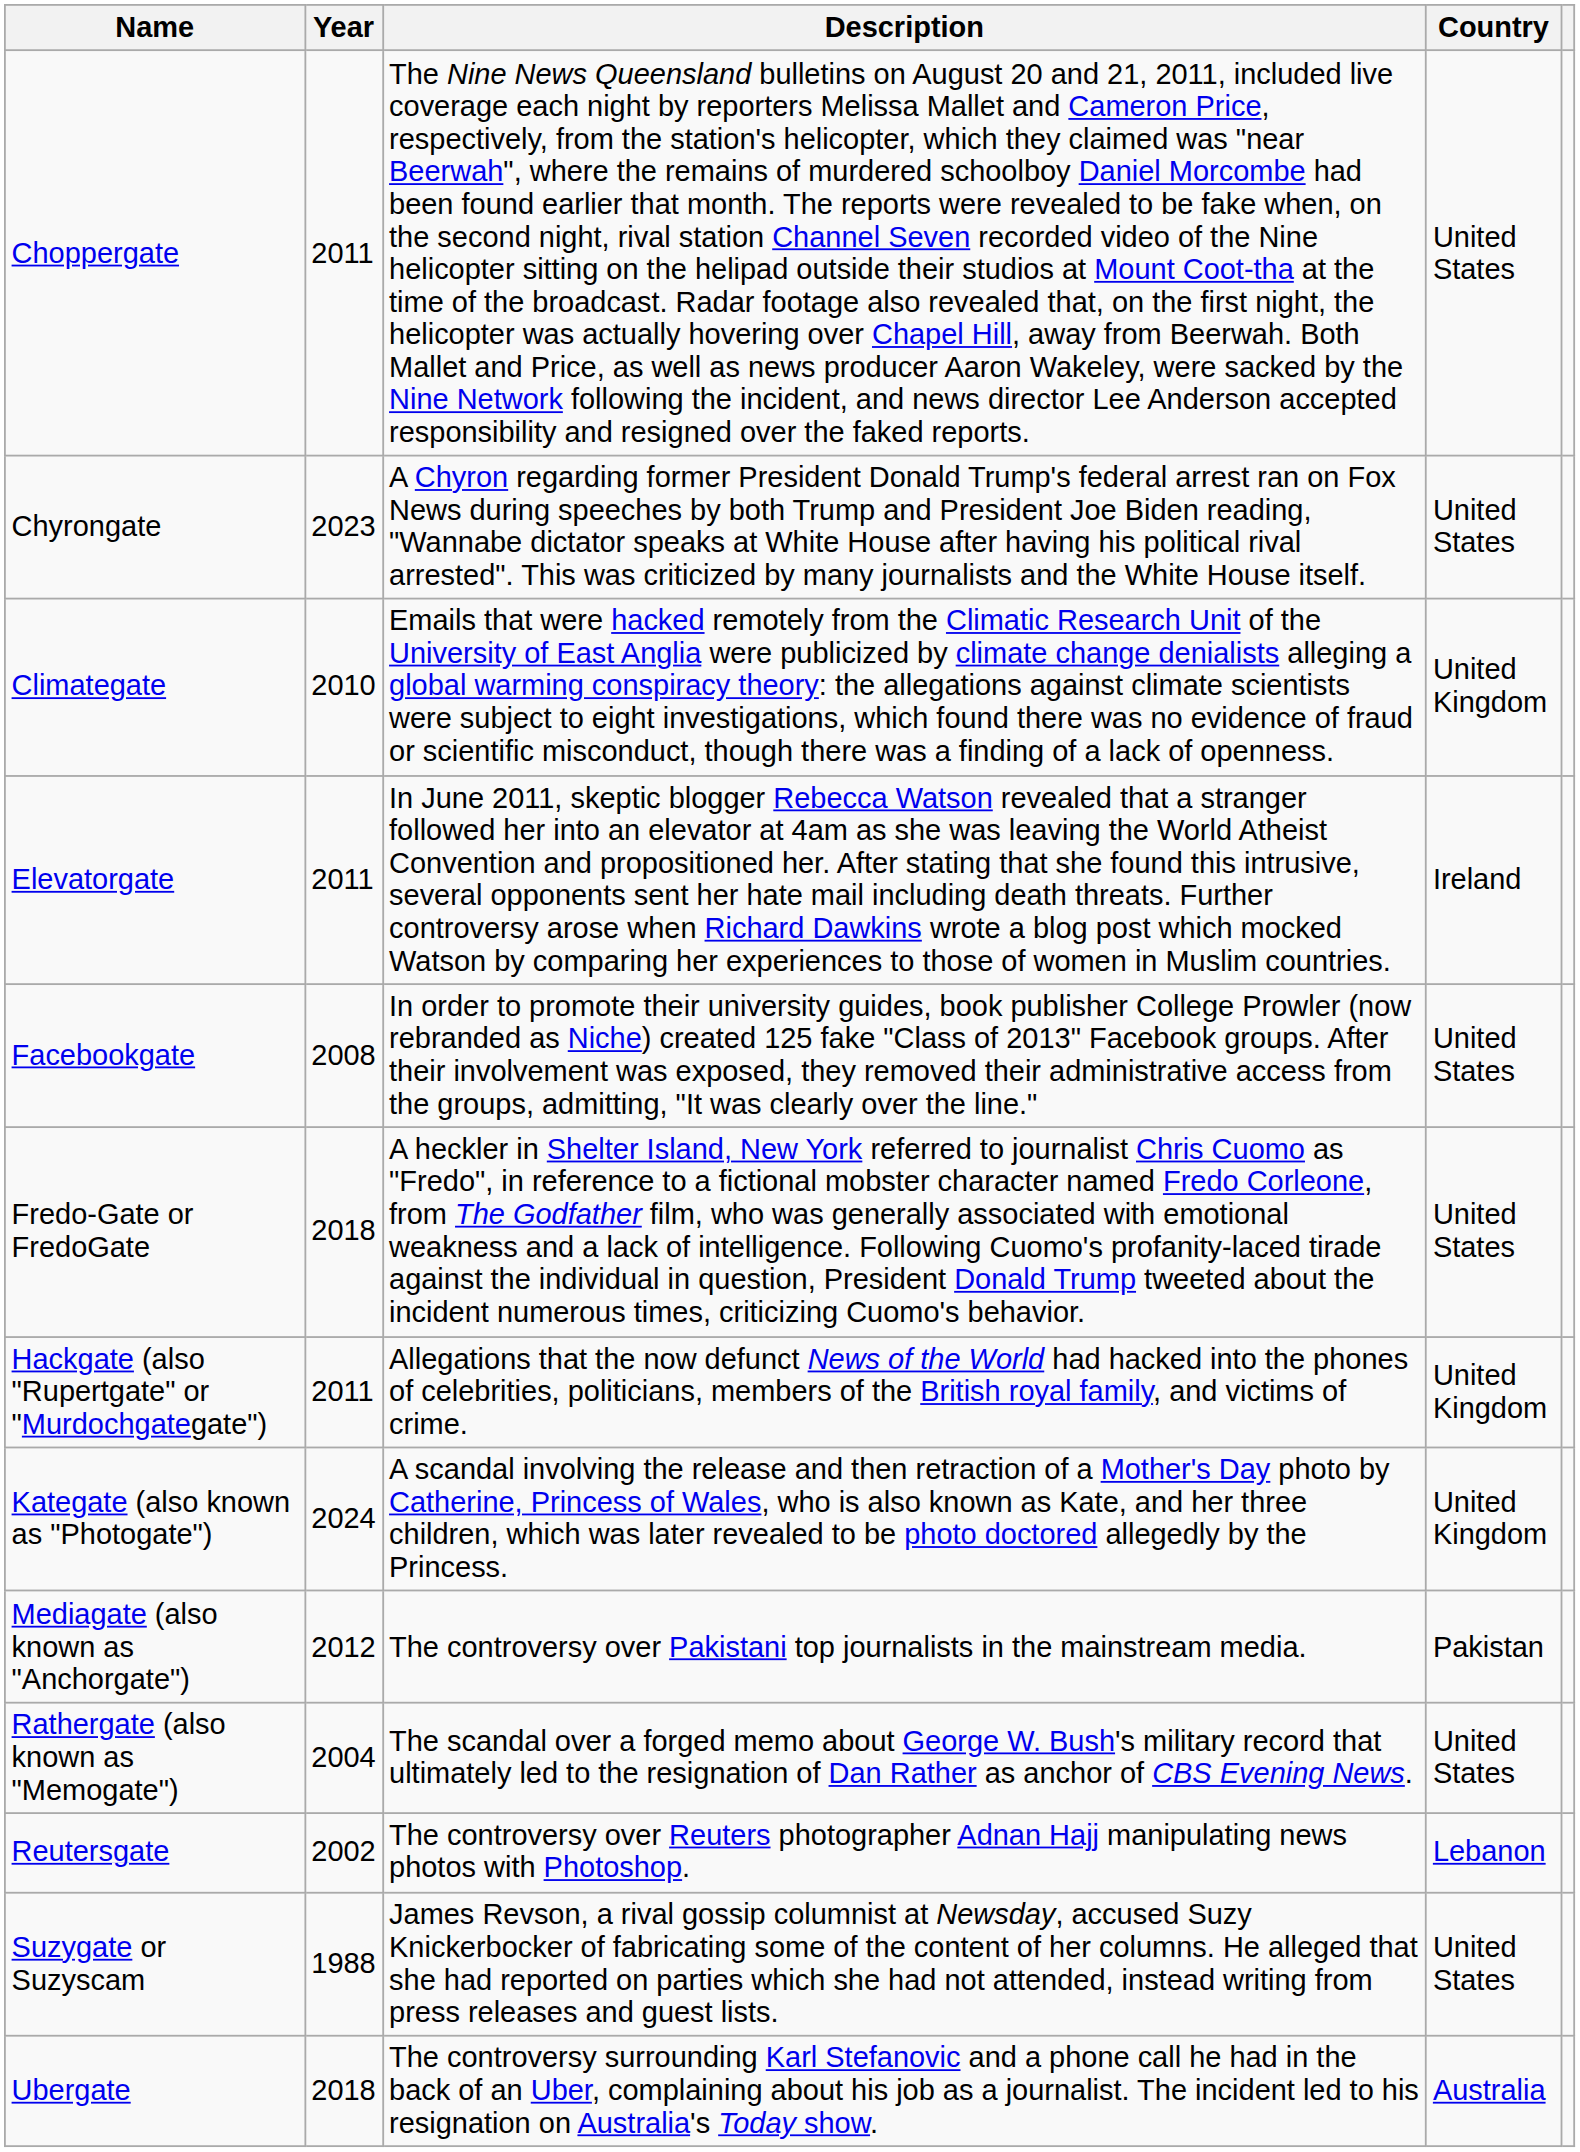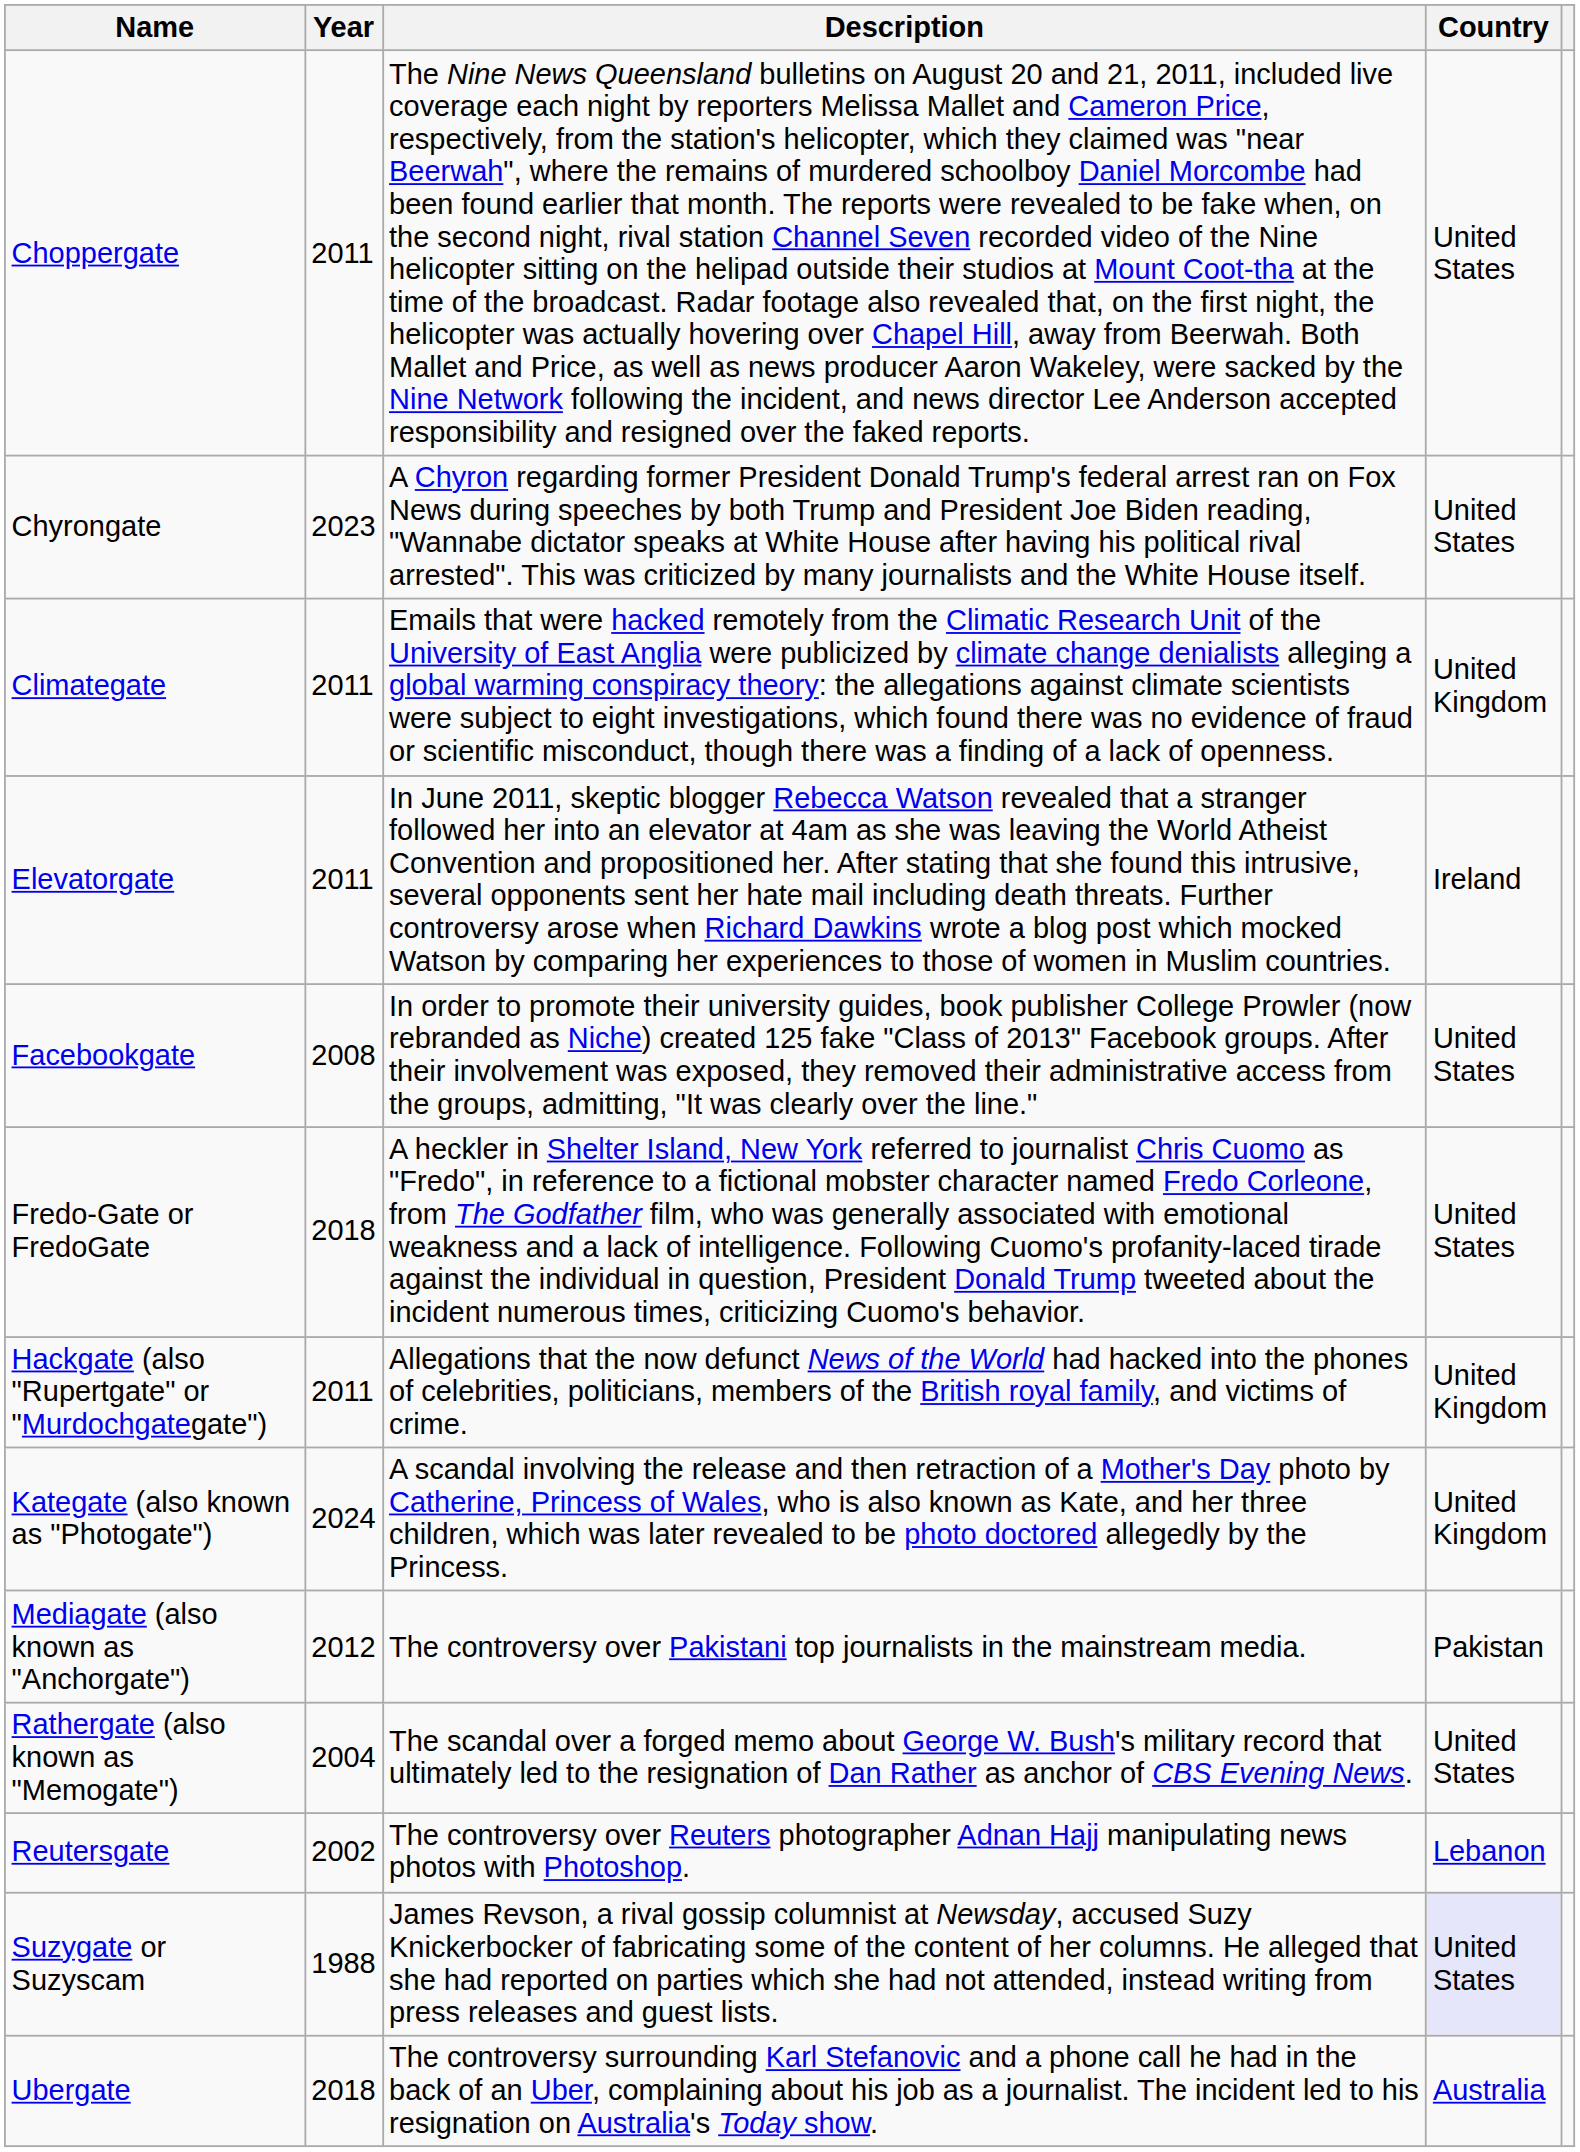Climategate | Year: 2010 -> 2011
Suzygate or Suzyscam | Country: no background -> lavender background
